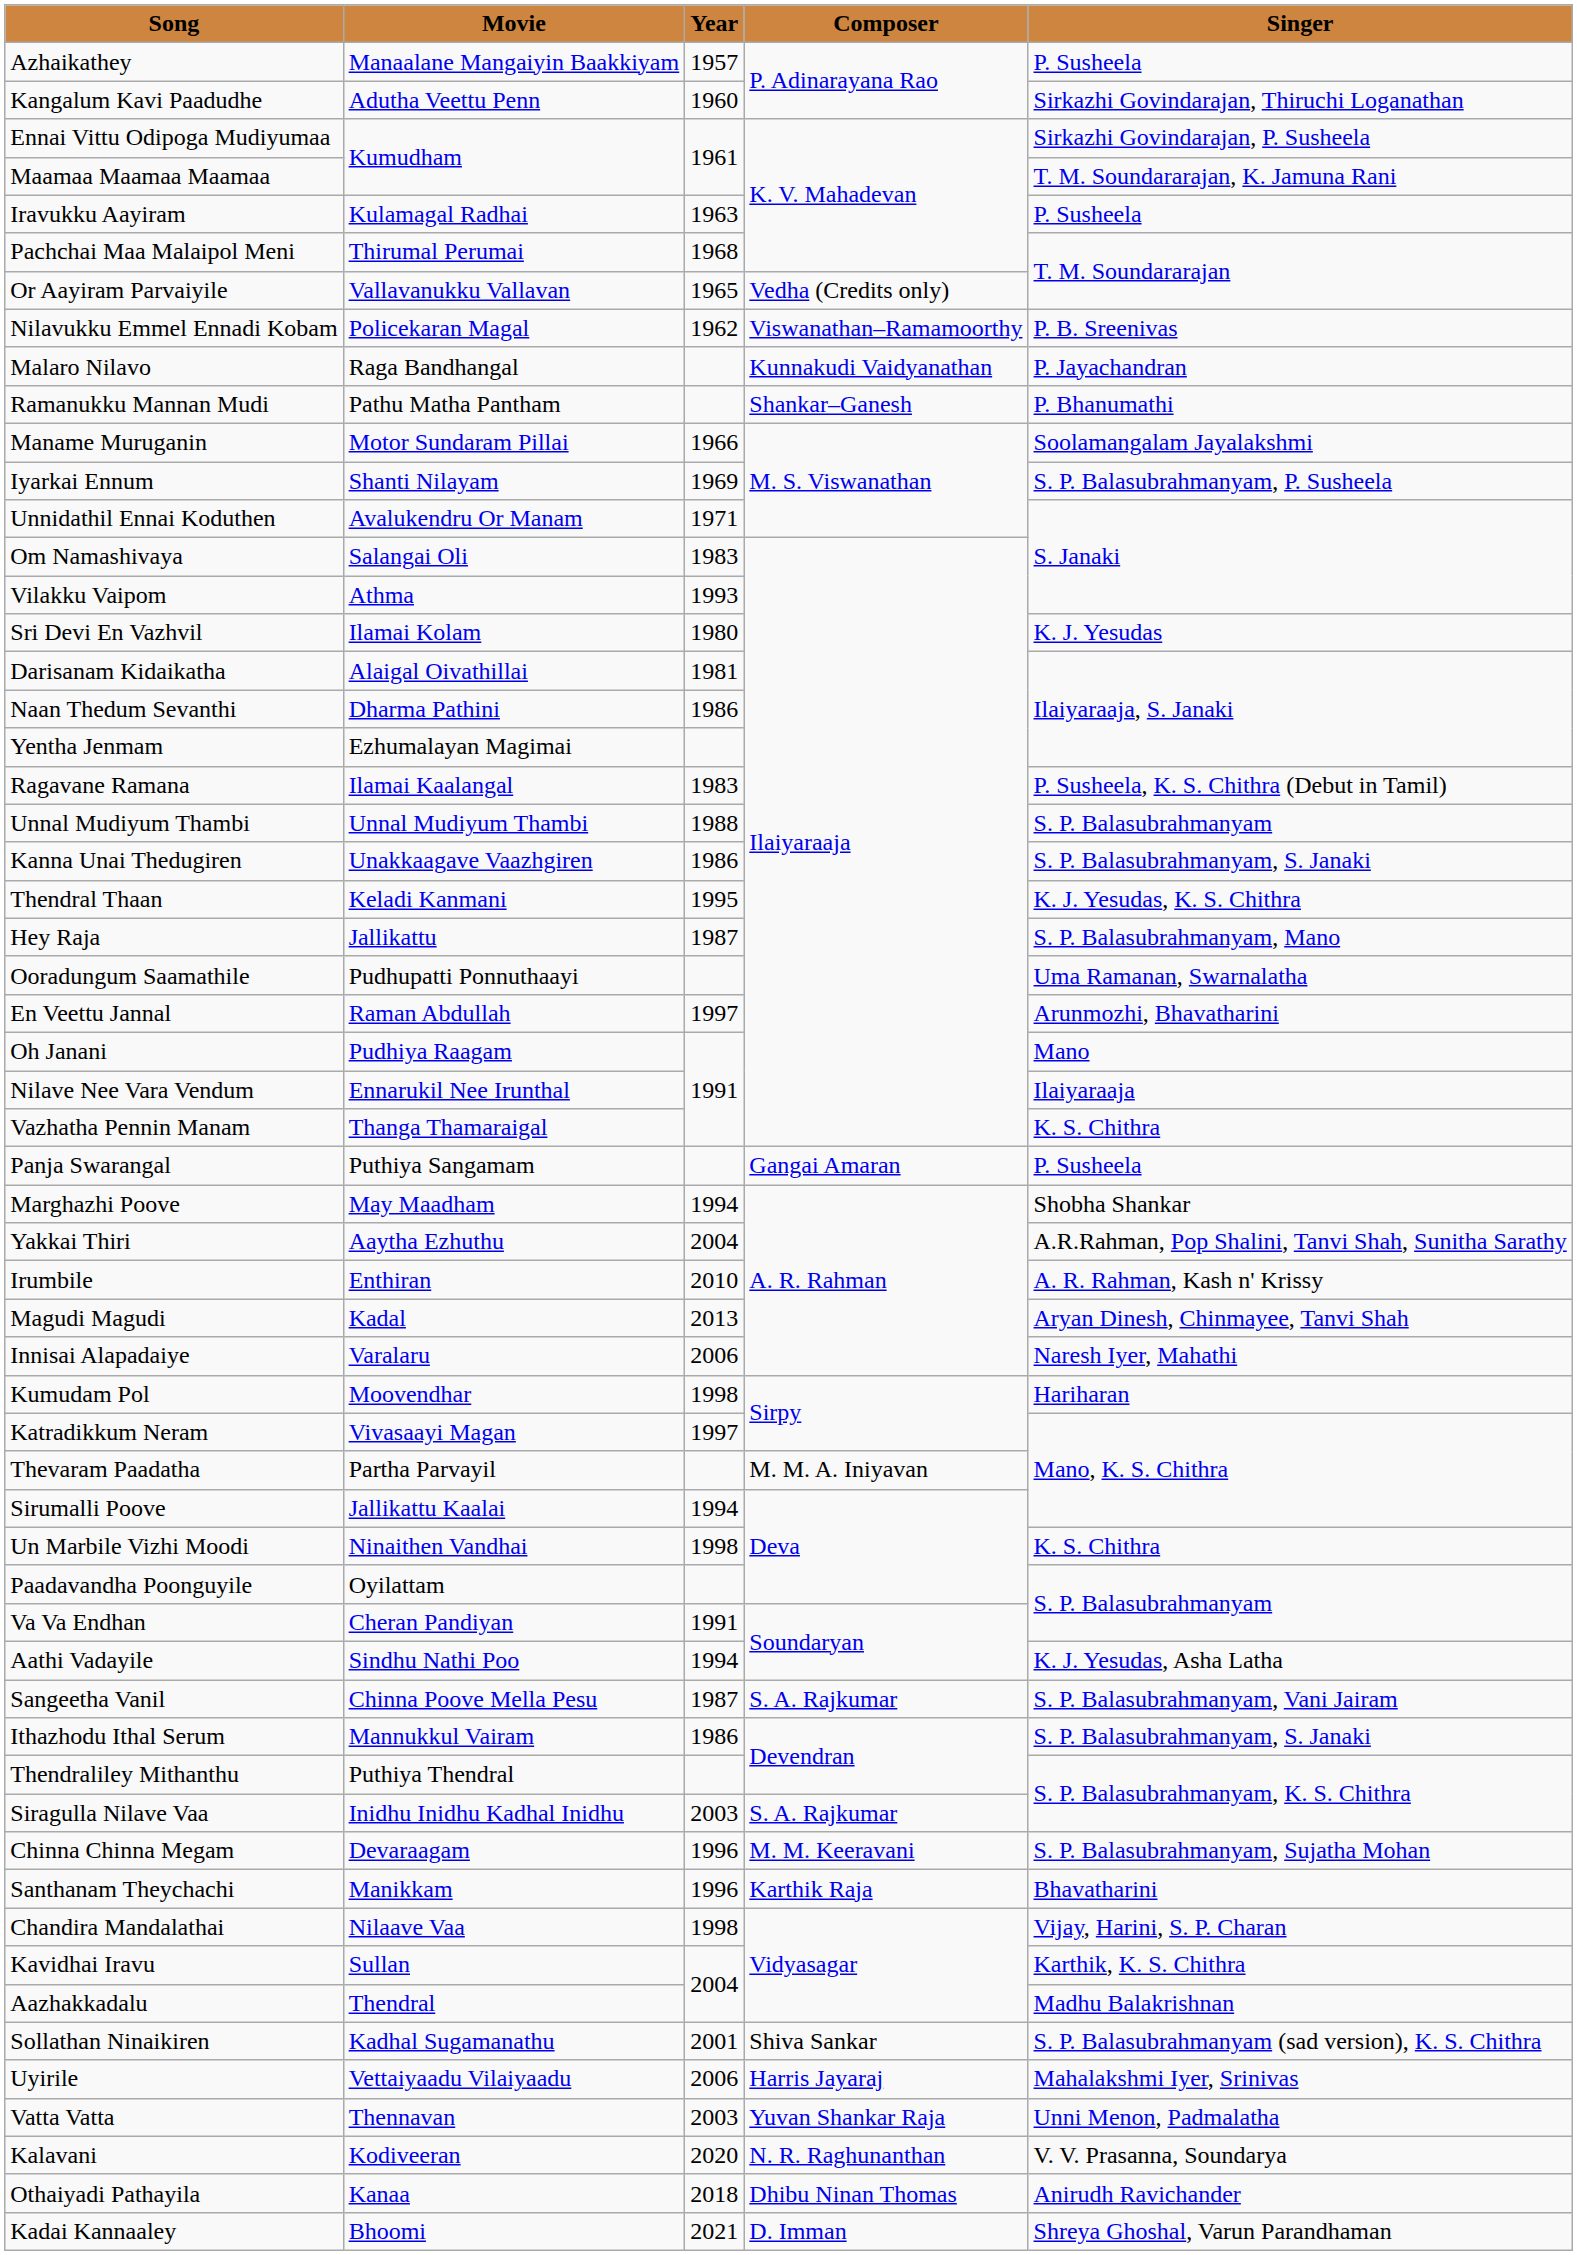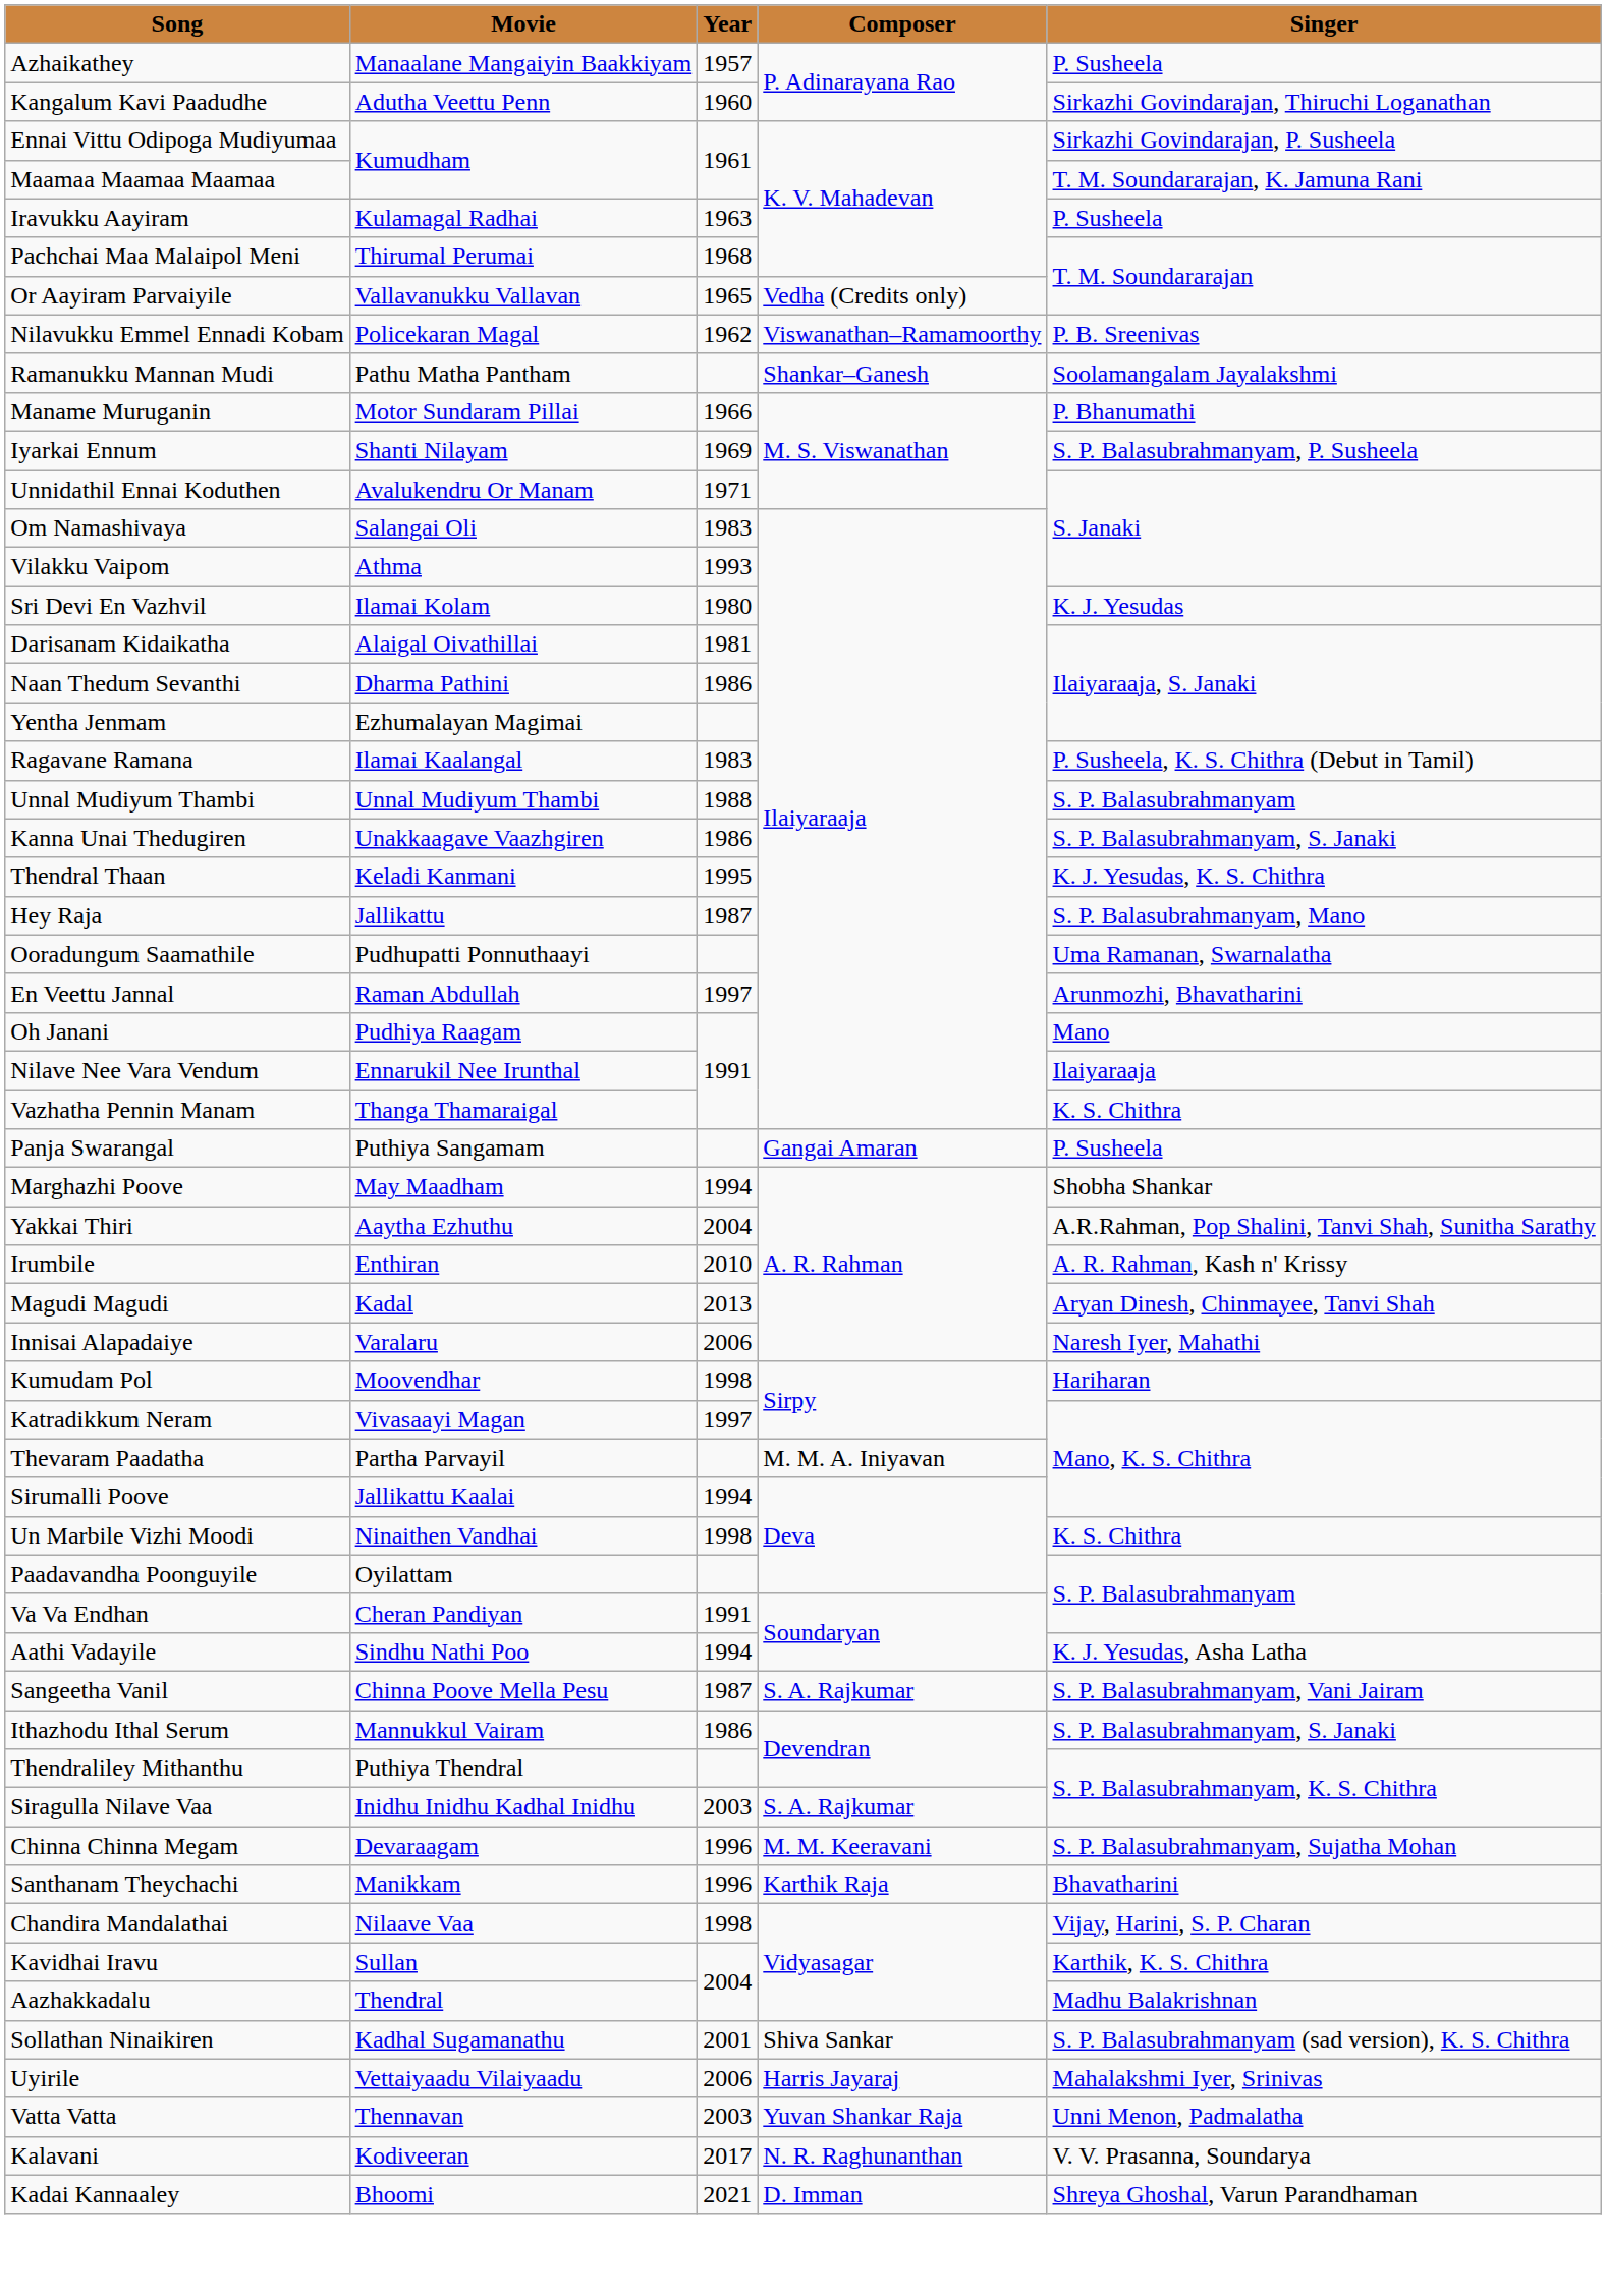- row: Malaro Nilavo | Raga Bandhangal | Kunnakudi Vaidyanathan | P. Jayachandran
Ramanukku Mannan Mudi | Singer: P. Bhanumathi -> Soolamangalam Jayalakshmi
Maname Muruganin | Singer: Soolamangalam Jayalakshmi -> P. Bhanumathi
Kalavani | Year: 2020 -> 2017
- row: Othaiyadi Pathayila | Kanaa | 2018 | Dhibu Ninan Thomas | Anirudh Ravichander
